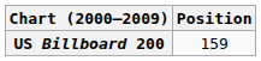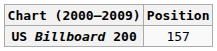US Billboard 200 | Position: 159 -> 157
